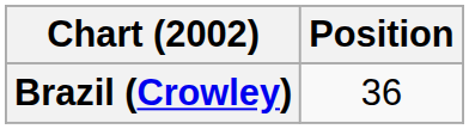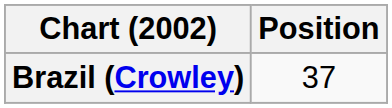Brazil (Crowley) | Position: 36 -> 37
